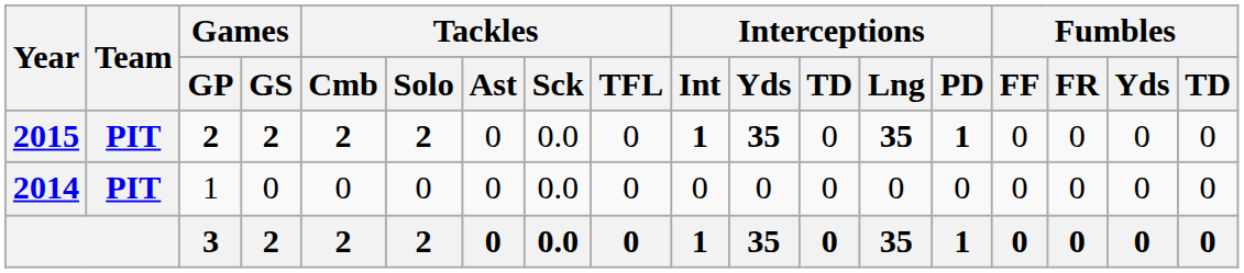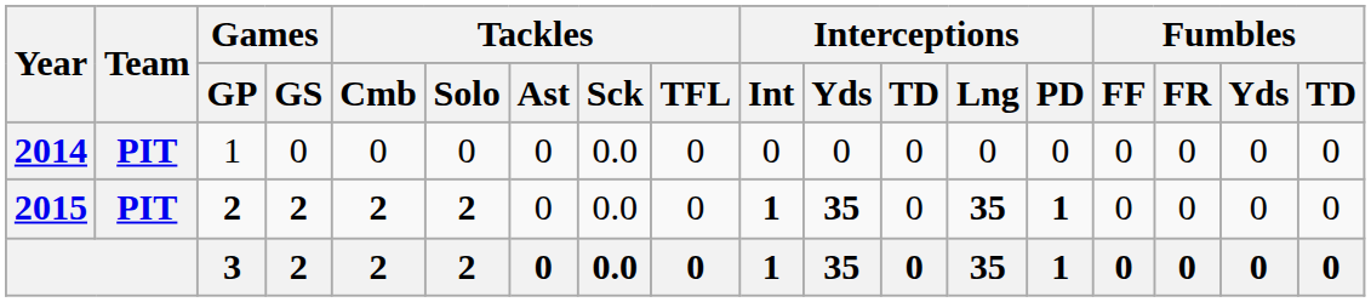rows swapped: 2014 <-> 2015
